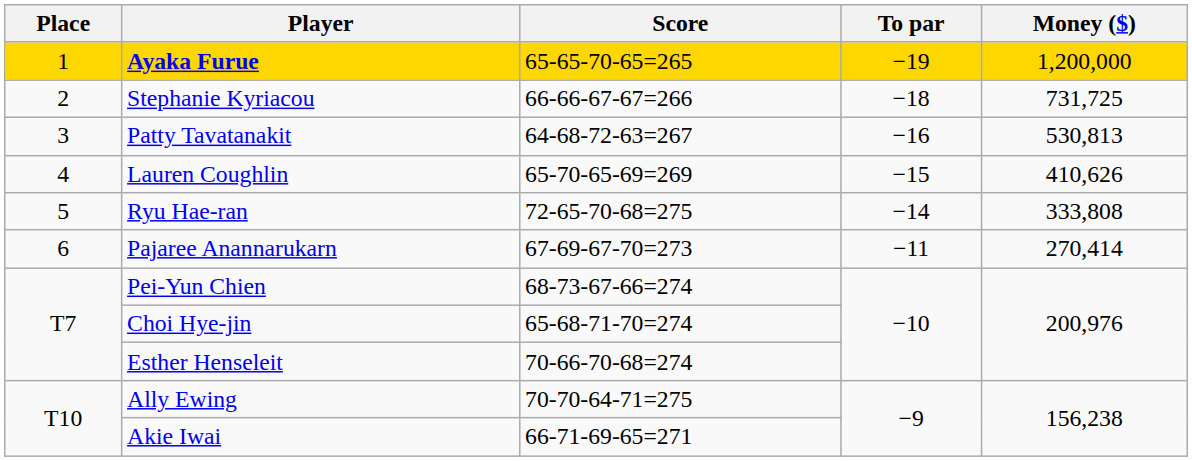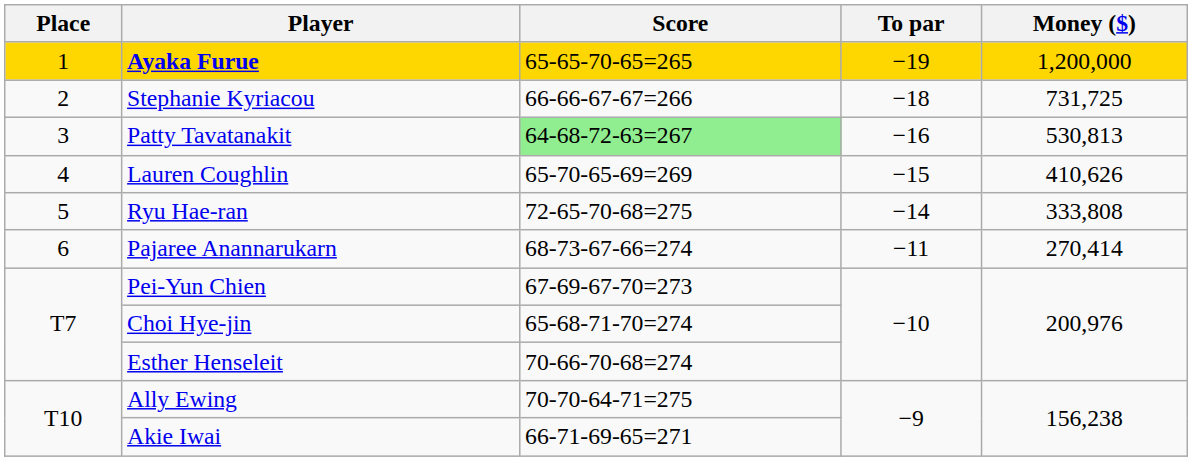Patty Tavatanakit | Score: no background -> lightgreen background
Pajaree Anannarukarn | Score: 67-69-67-70=273 -> 68-73-67-66=274
Pei-Yun Chien | Score: 68-73-67-66=274 -> 67-69-67-70=273
